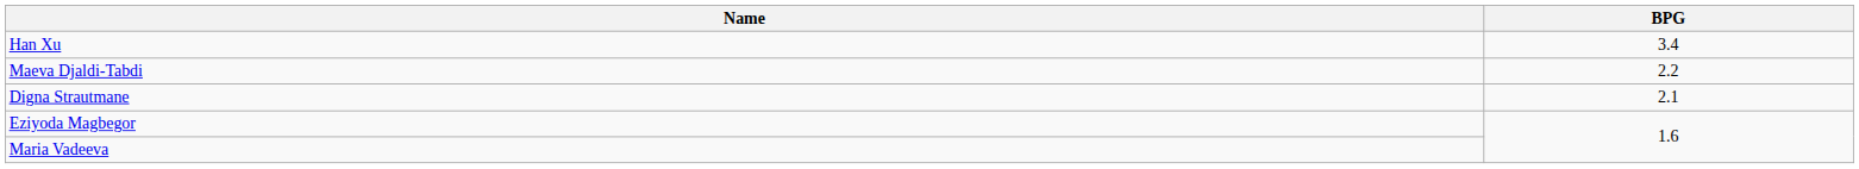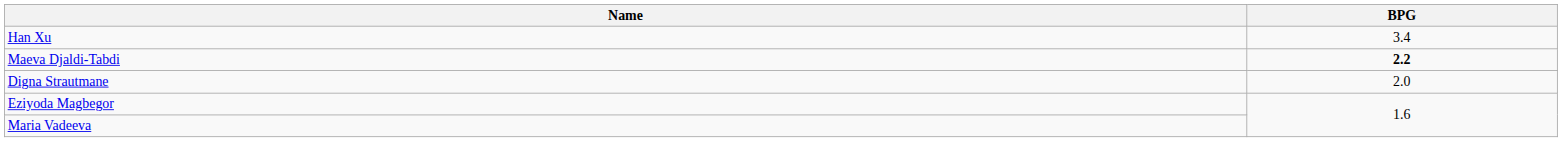Maeva Djaldi-Tabdi | BPG: normal -> bold
Digna Strautmane | BPG: 2.1 -> 2.0
